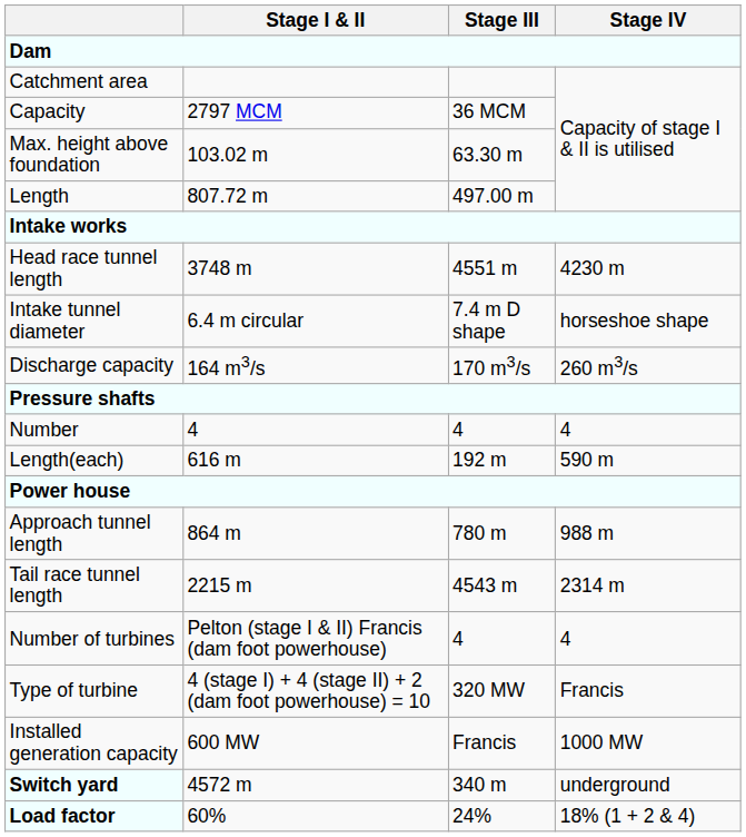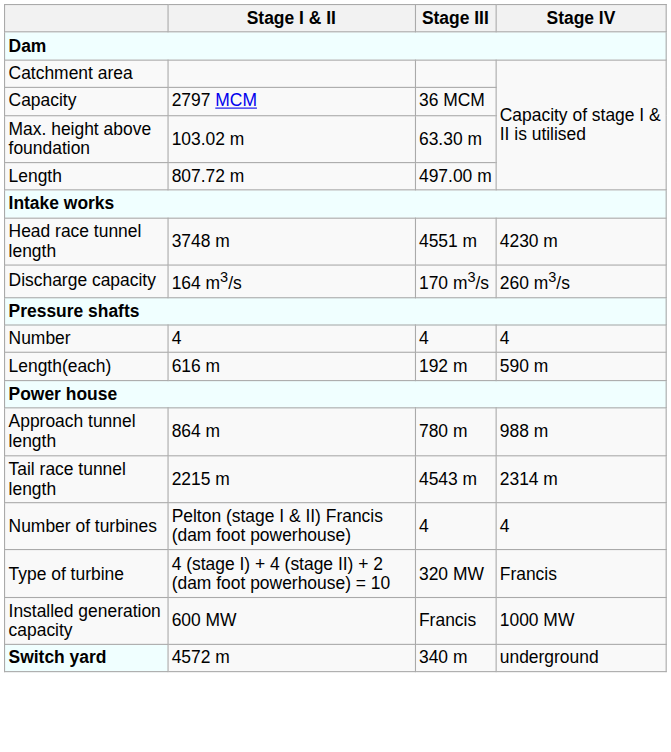- row: Intake tunnel diameter | 6.4 m circular | 7.4 m D shape | horseshoe shape
- row: Load factor | 60% | 24% | 18% (1 + 2 & 4)
